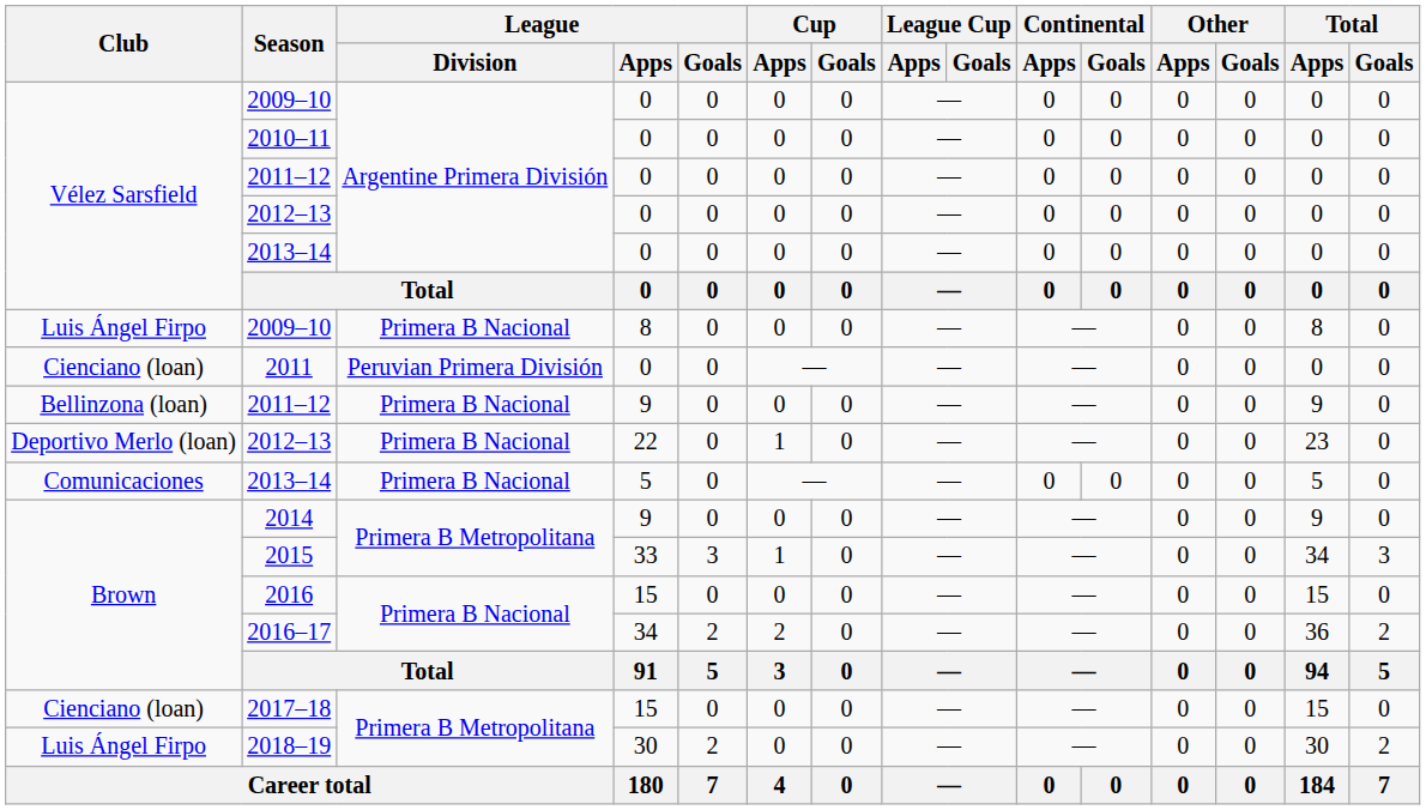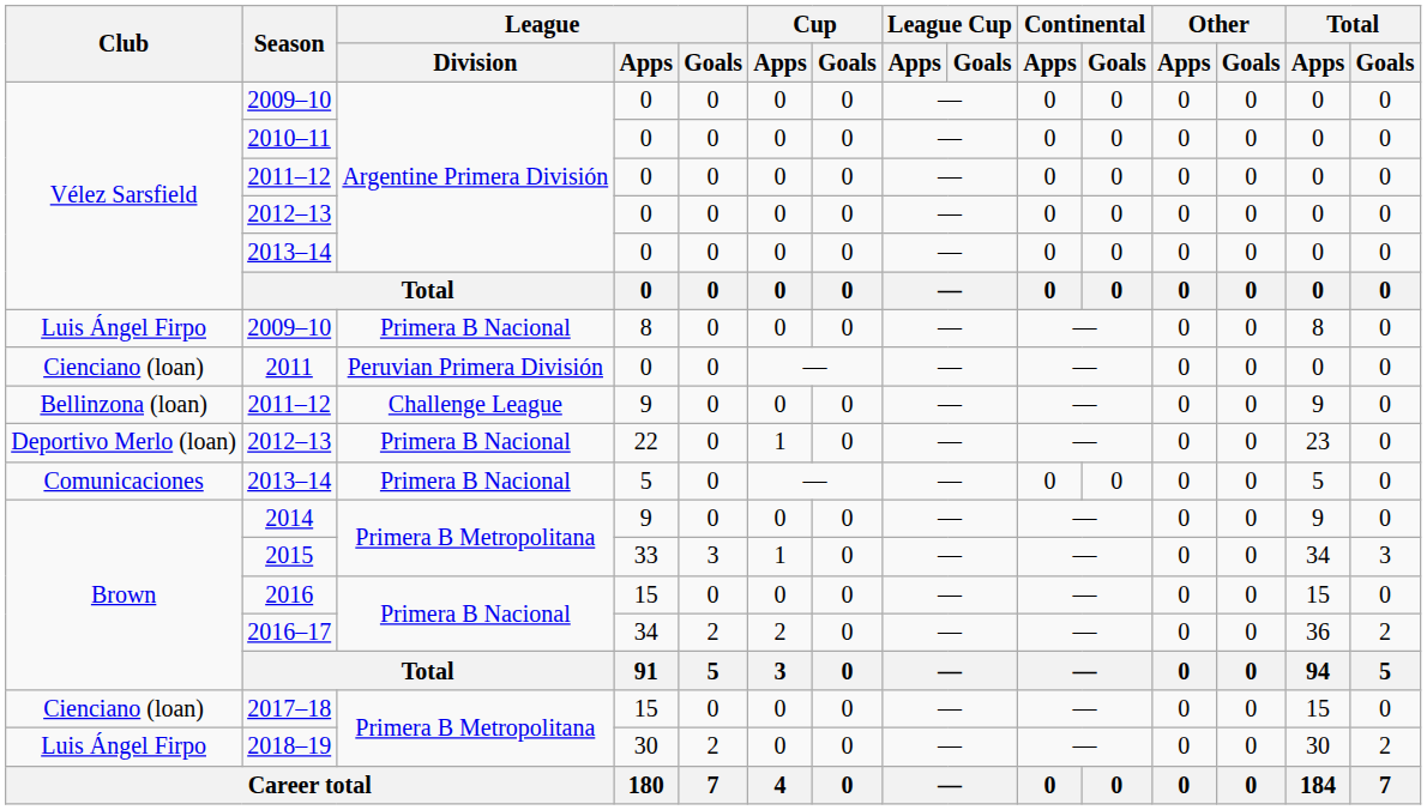2011–12 / 9 | League / Division: Primera B Nacional -> Challenge League
